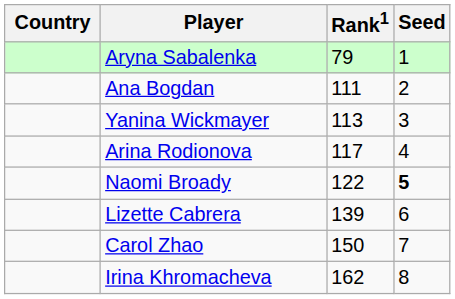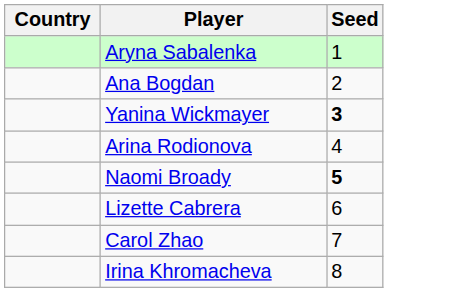- column: Rank1 | 79 | 111 | 113 | 117 | 122 | 139 | 150 | 162
Yanina Wickmayer | Seed: normal -> bold
